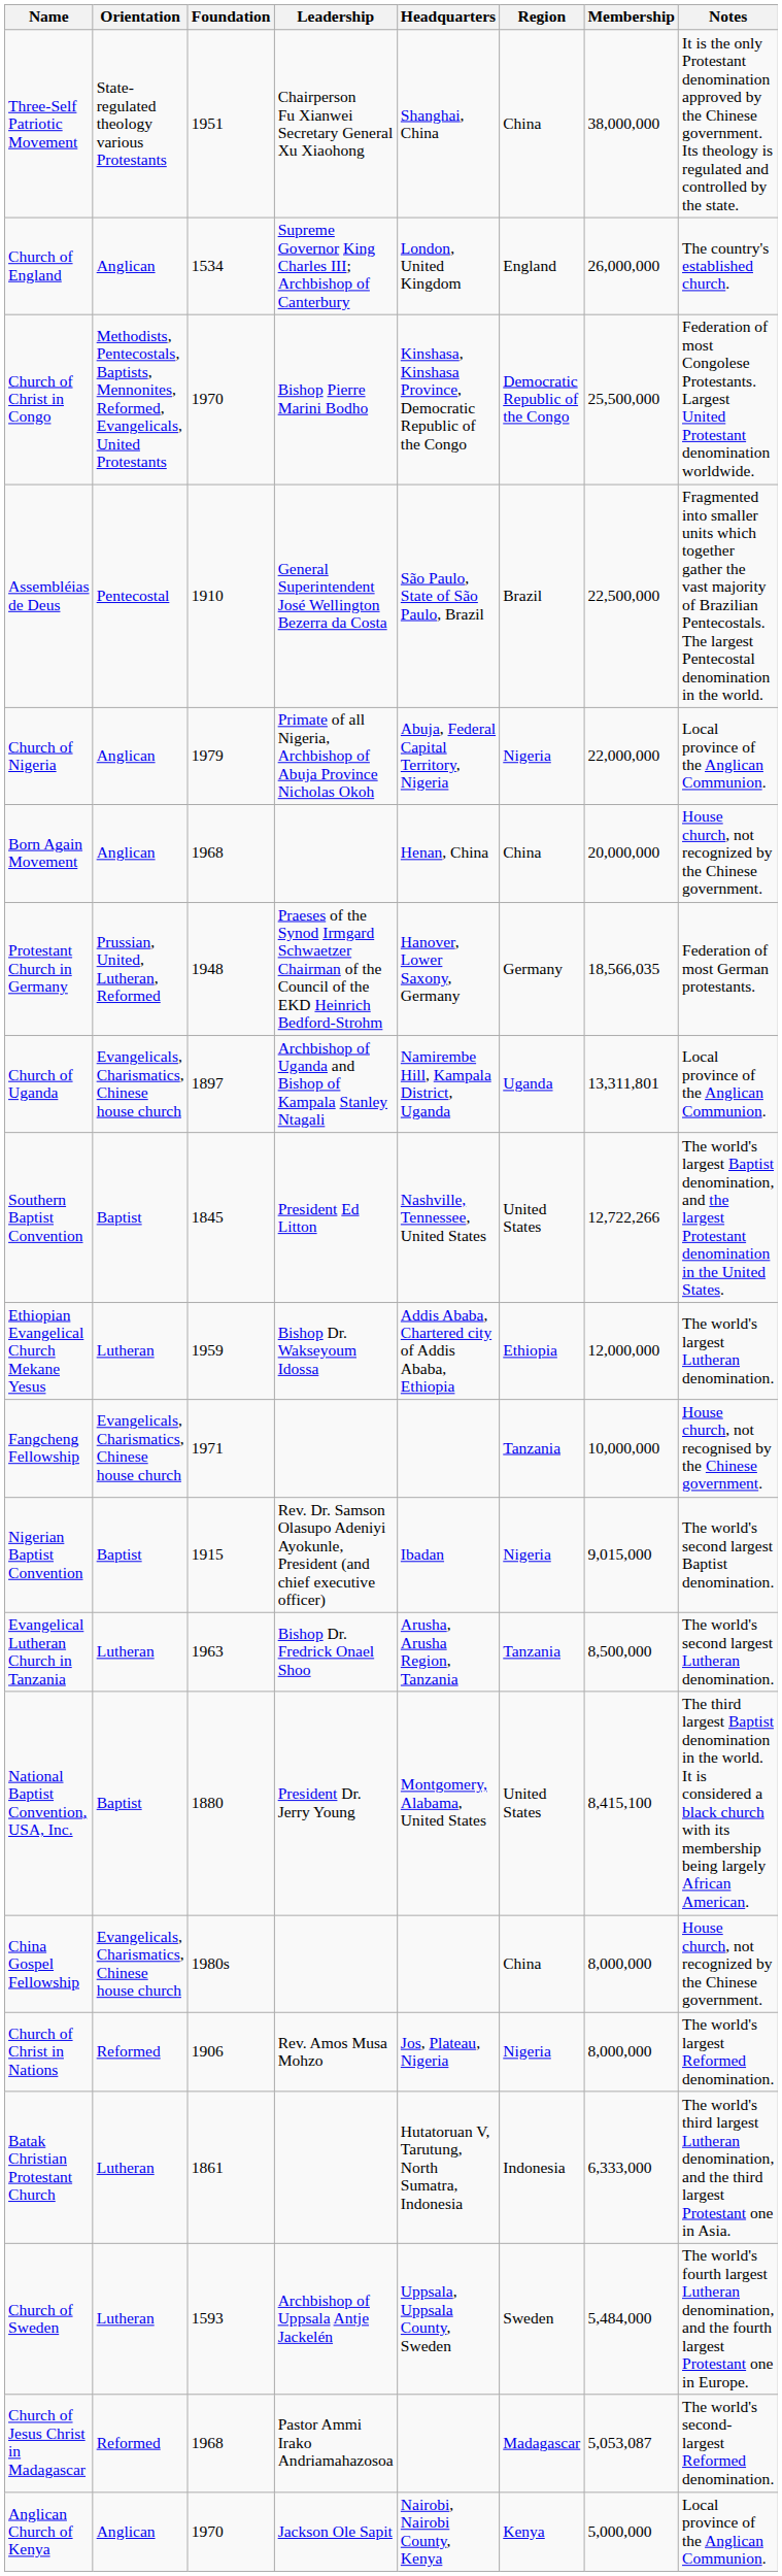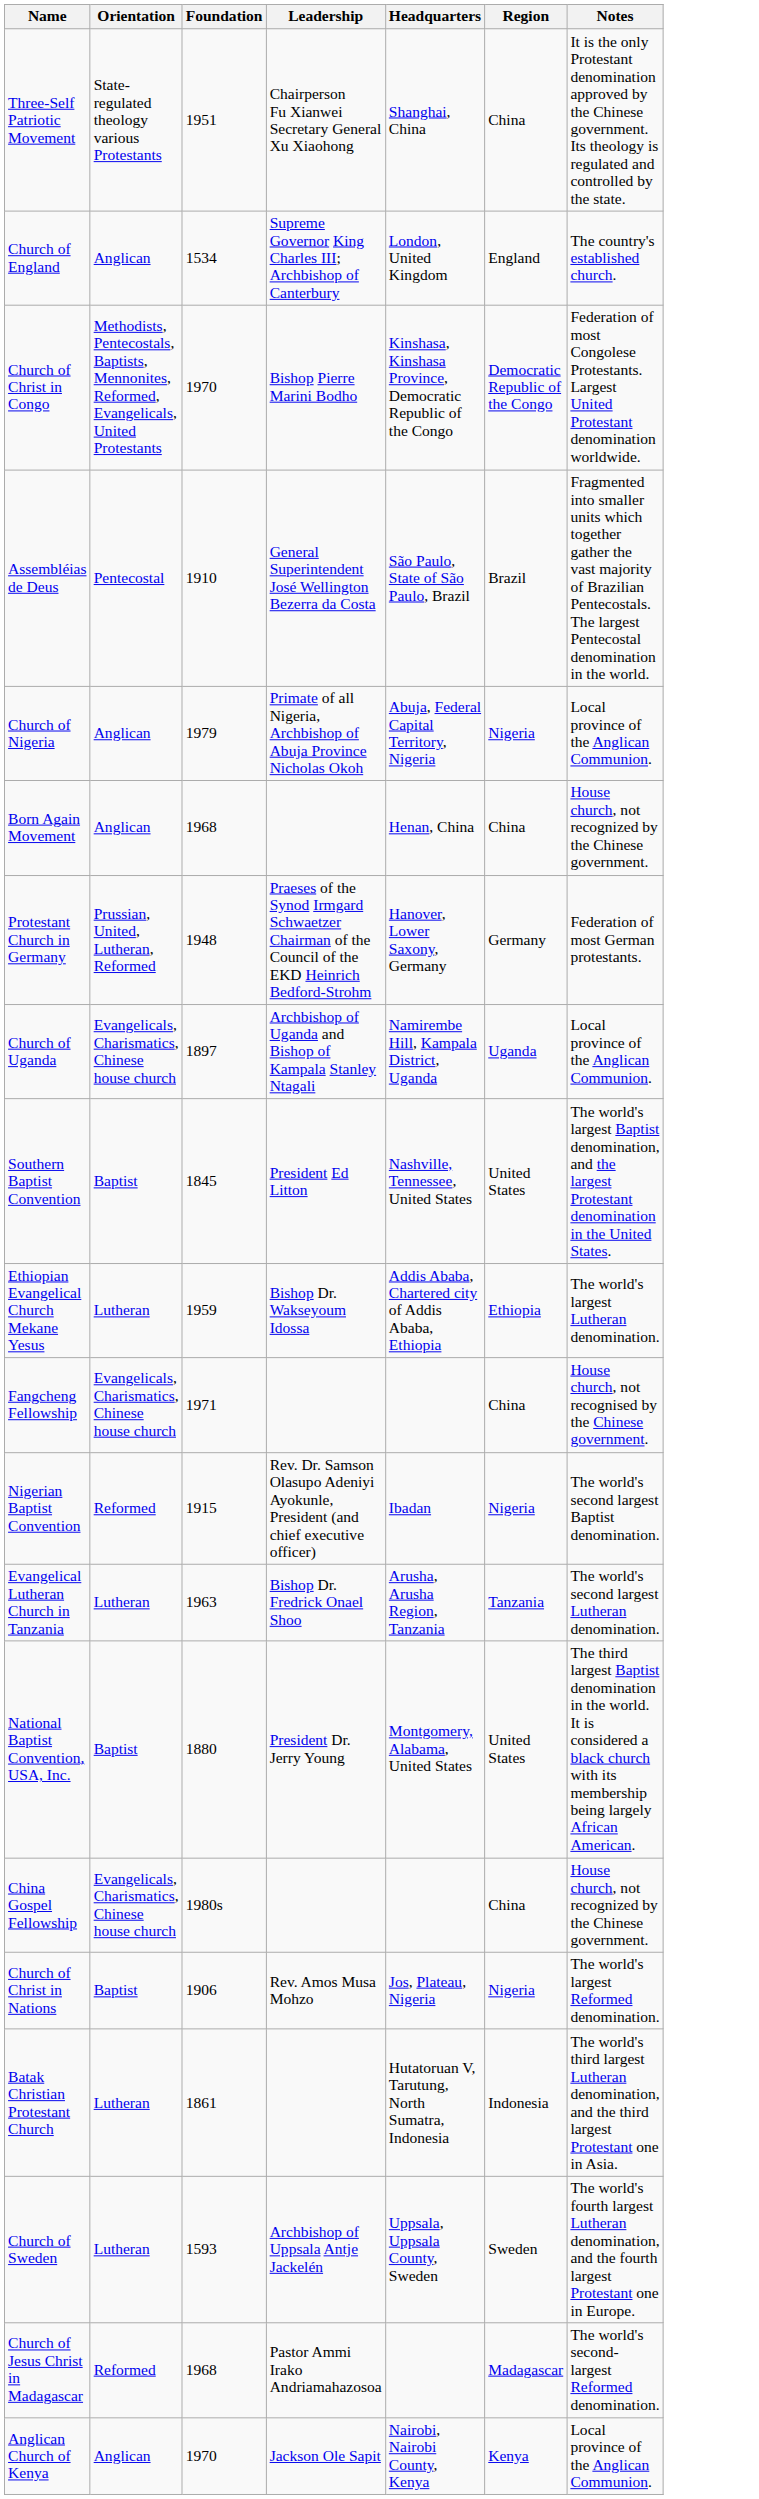- column: Membership | 38,000,000 | 26,000,000 | 25,500,000 | 22,500,000 | 22,000,000 | 20,000,000 | 18,566,035 | 13,311,801 | 12,722,266 | 12,000,000 | 10,000,000 | 9,015,000 | 8,500,000 | 8,415,100 | 8,000,000 | 8,000,000 | 6,333,000 | 5,484,000 | 5,053,087 | 5,000,000
Fangcheng Fellowship | Region: Tanzania -> China
Nigerian Baptist Convention | Orientation: Baptist -> Reformed
Church of Christ in Nations | Orientation: Reformed -> Baptist
